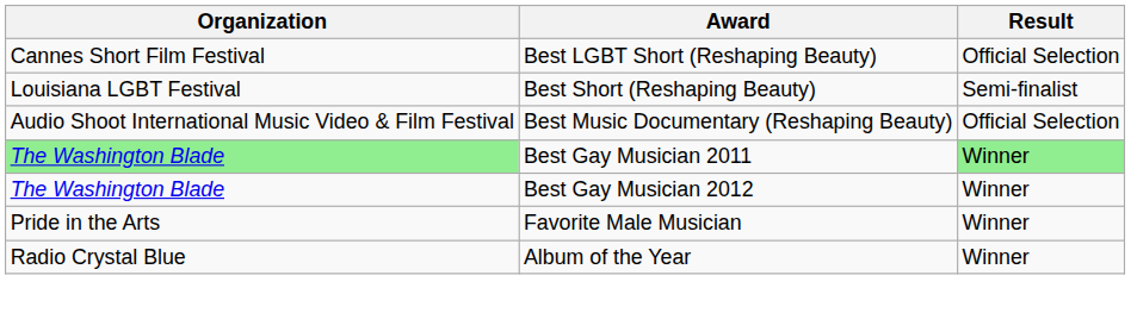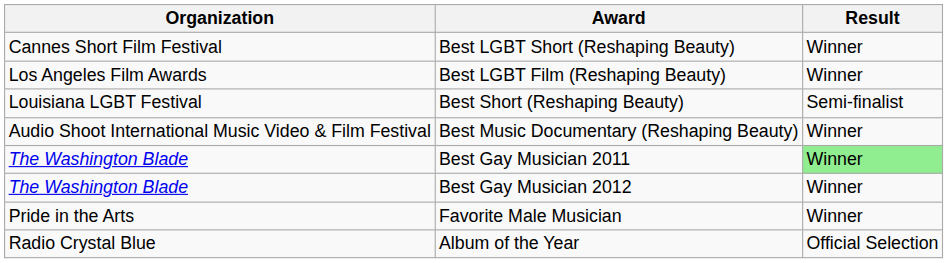Best LGBT Short (Reshaping Beauty) | Result: Official Selection -> Winner
+ row: Los Angeles Film Awards | Best LGBT Film (Reshaping Beauty) | Winner
Best Music Documentary (Reshaping Beauty) | Result: Official Selection -> Winner
Best Gay Musician 2011 | Organization: lightgreen background -> no background
Album of the Year | Result: Winner -> Official Selection
